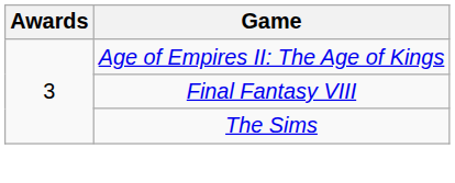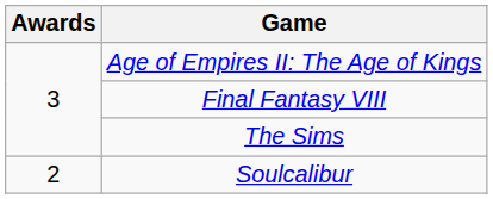+ row: 2 | Soulcalibur
